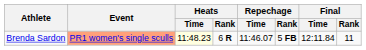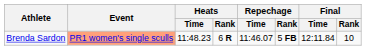Brenda Sardon | Heats / Time: lightyellow background -> no background
Brenda Sardon | Final / Rank: 11 -> 10
